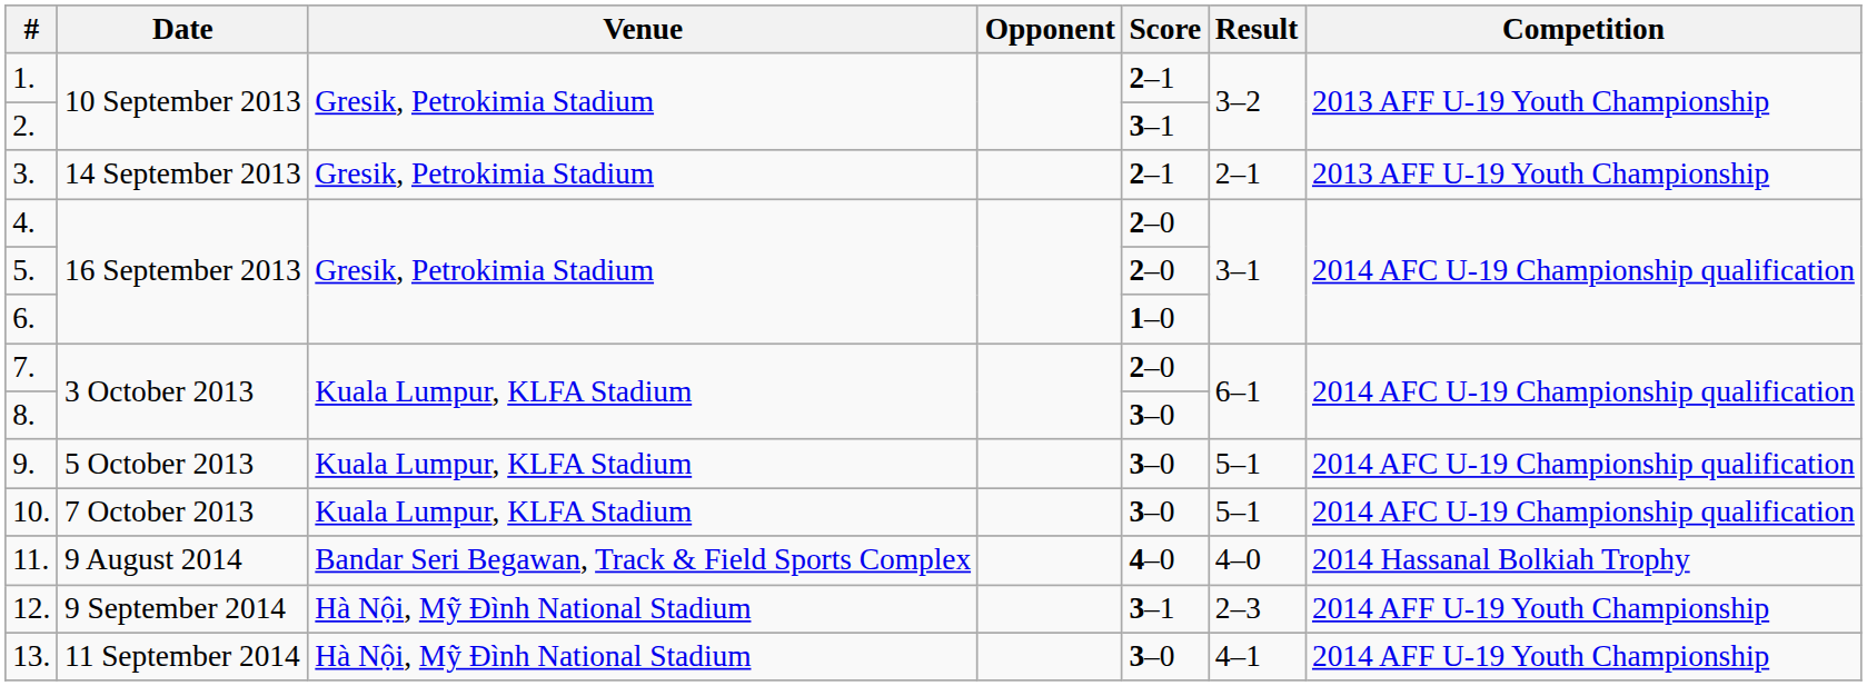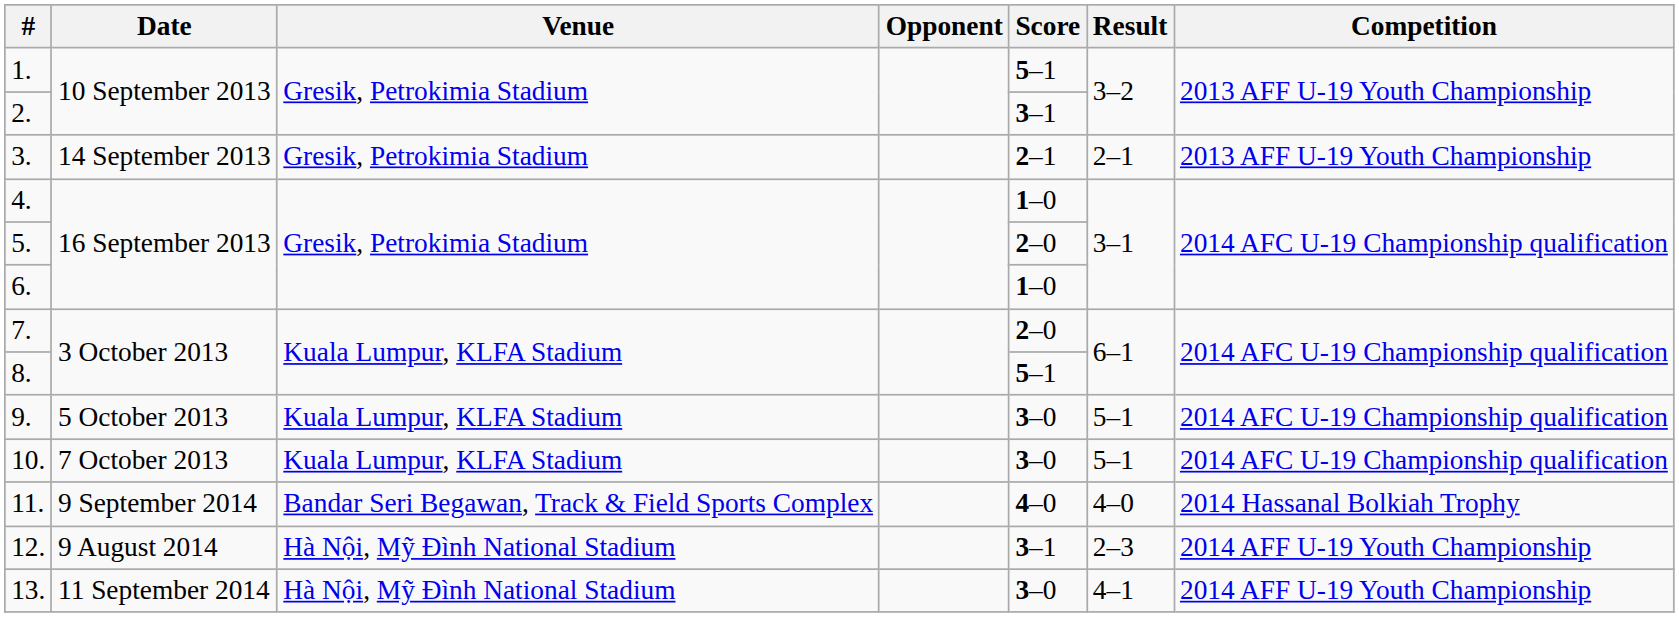1. | Score: 2–1 -> 5–1
4. | Score: 2–0 -> 1–0
8. | Score: 3–0 -> 5–1
11. | Date: 9 August 2014 -> 9 September 2014
12. | Date: 9 September 2014 -> 9 August 2014
